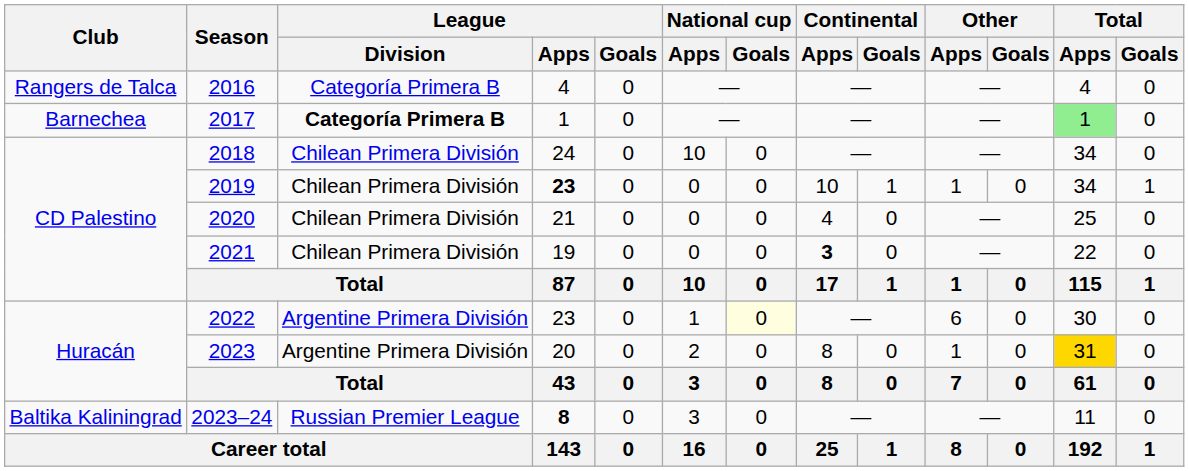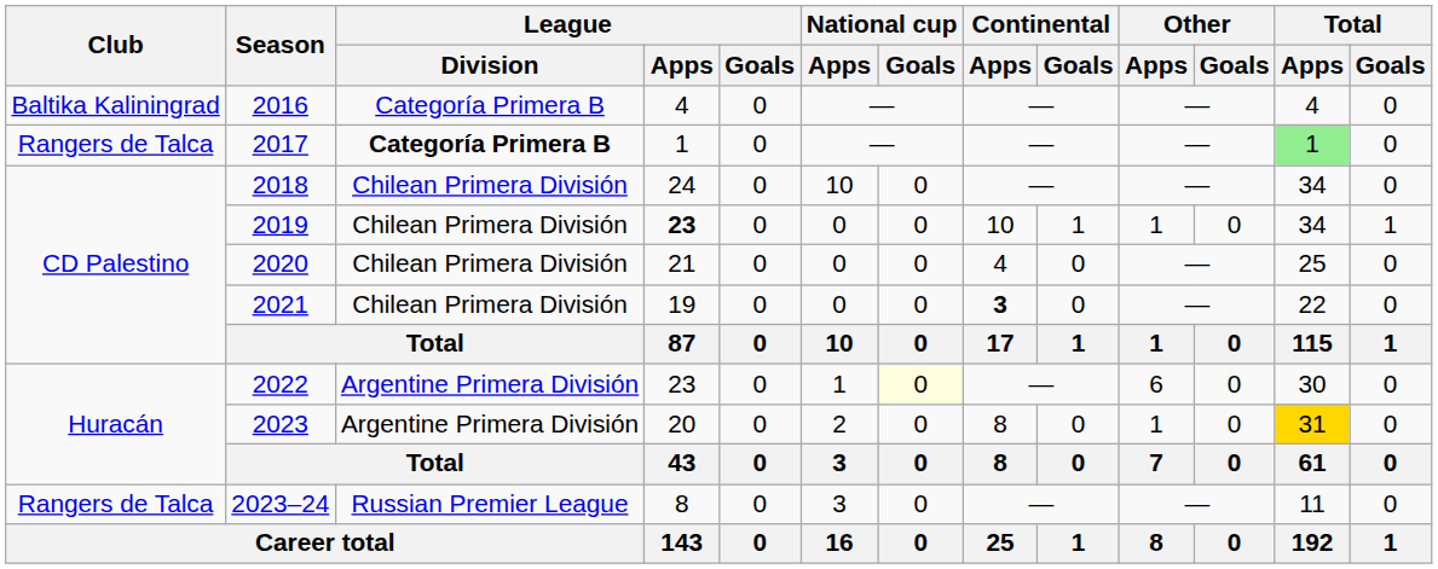2016 | Club: Rangers de Talca -> Baltika Kaliningrad
2017 | Club: Barnechea -> Rangers de Talca
2023–24 | Club: Baltika Kaliningrad -> Rangers de Talca
2023–24 | League / Apps: bold -> normal
